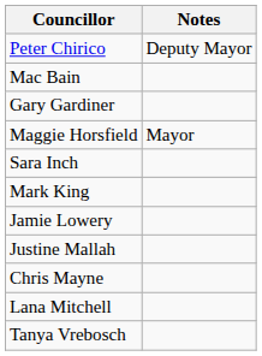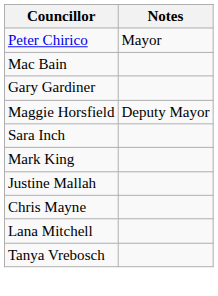Peter Chirico | Notes: Deputy Mayor -> Mayor
Maggie Horsfield | Notes: Mayor -> Deputy Mayor
- row: Jamie Lowery
